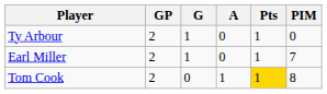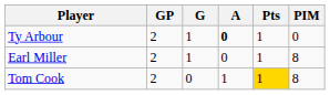Ty Arbour | A: normal -> bold
Earl Miller | PIM: 7 -> 8
